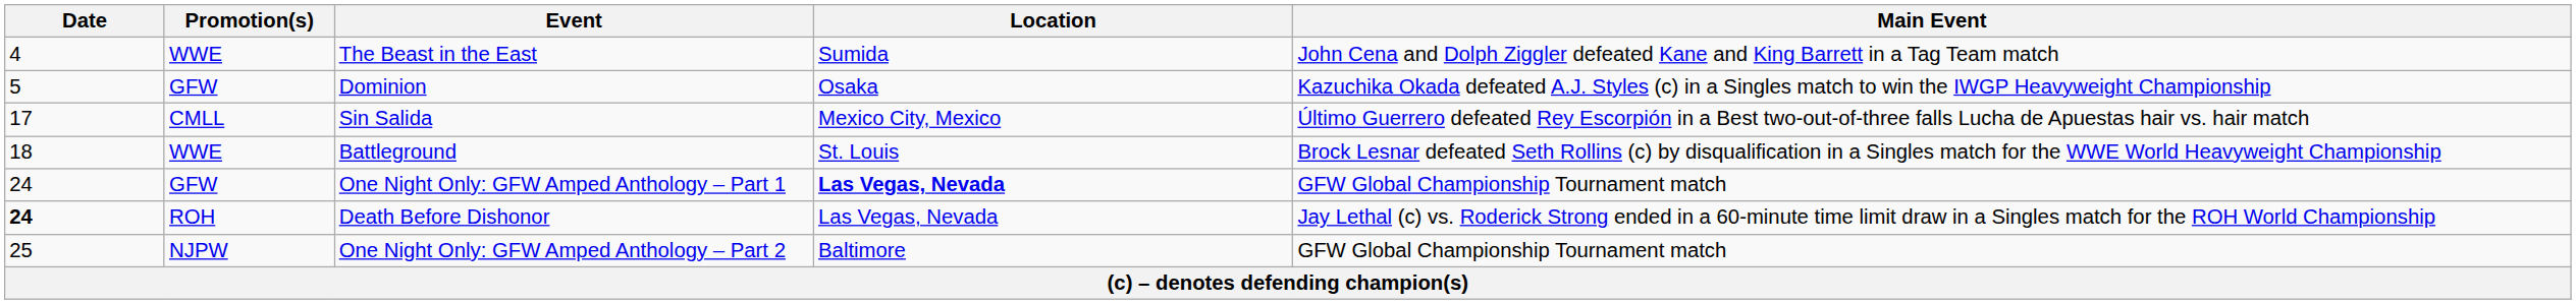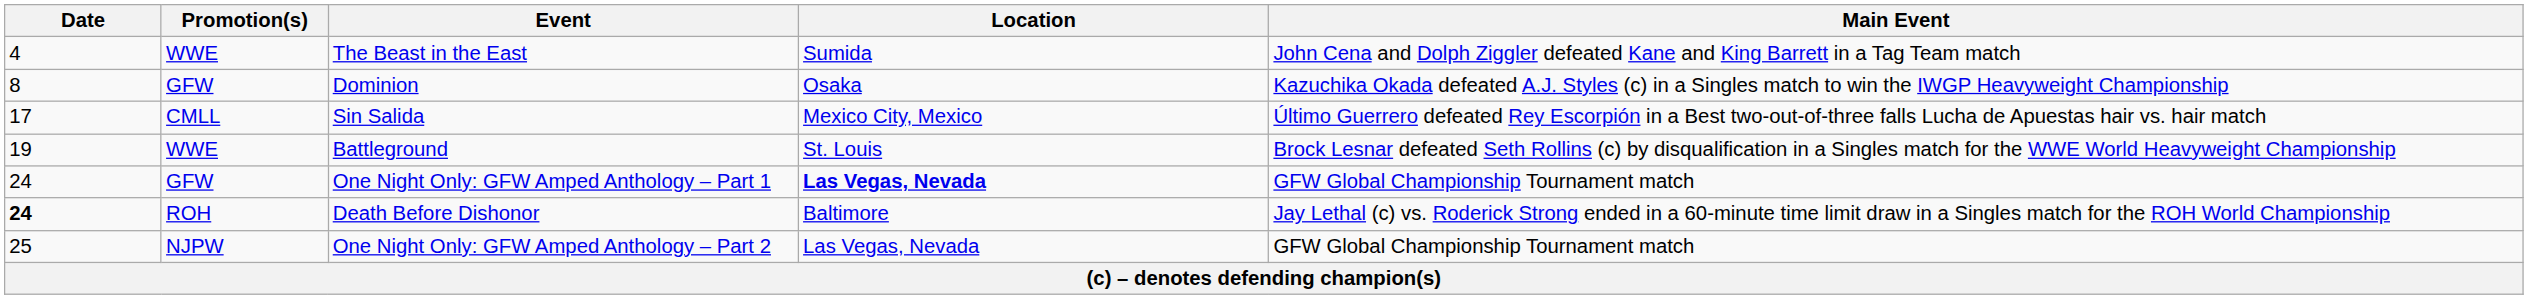Dominion | Date: 5 -> 8
Battleground | Date: 18 -> 19
Death Before Dishonor | Location: Las Vegas, Nevada -> Baltimore
One Night Only: GFW Amped Anthology – Part 2 | Location: Baltimore -> Las Vegas, Nevada
